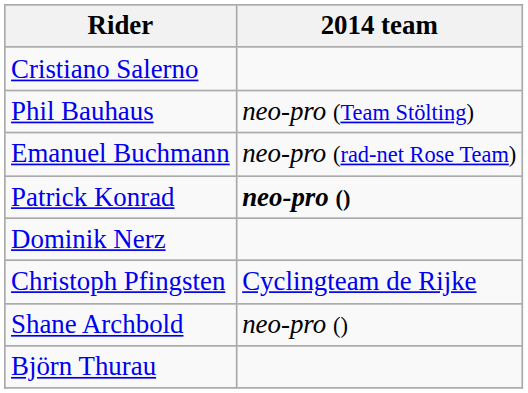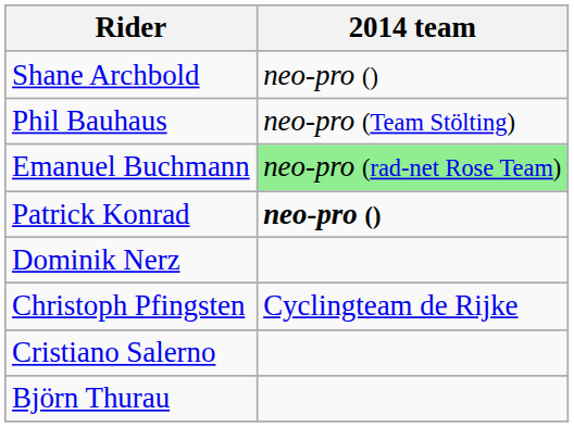rows swapped: Shane Archbold <-> Cristiano Salerno
Emanuel Buchmann | 2014 team: no background -> lightgreen background
